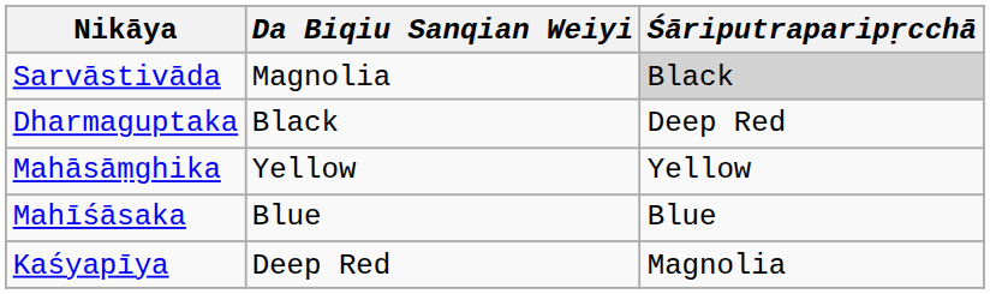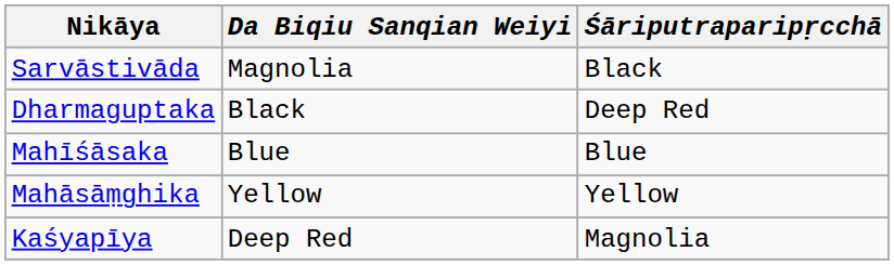Sarvāstivāda | Śāriputraparipṛcchā: lightgrey background -> no background
rows swapped: Mahāsāṃghika <-> Mahīśāsaka
